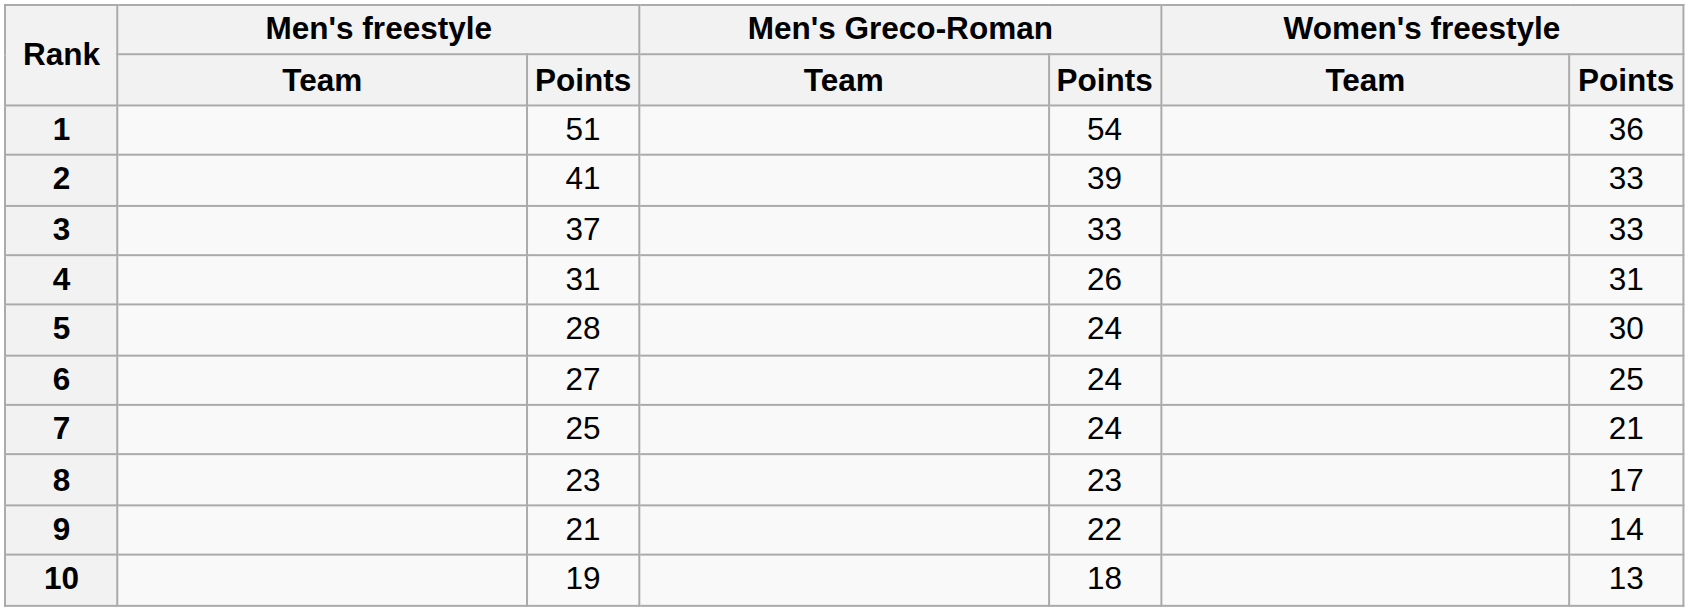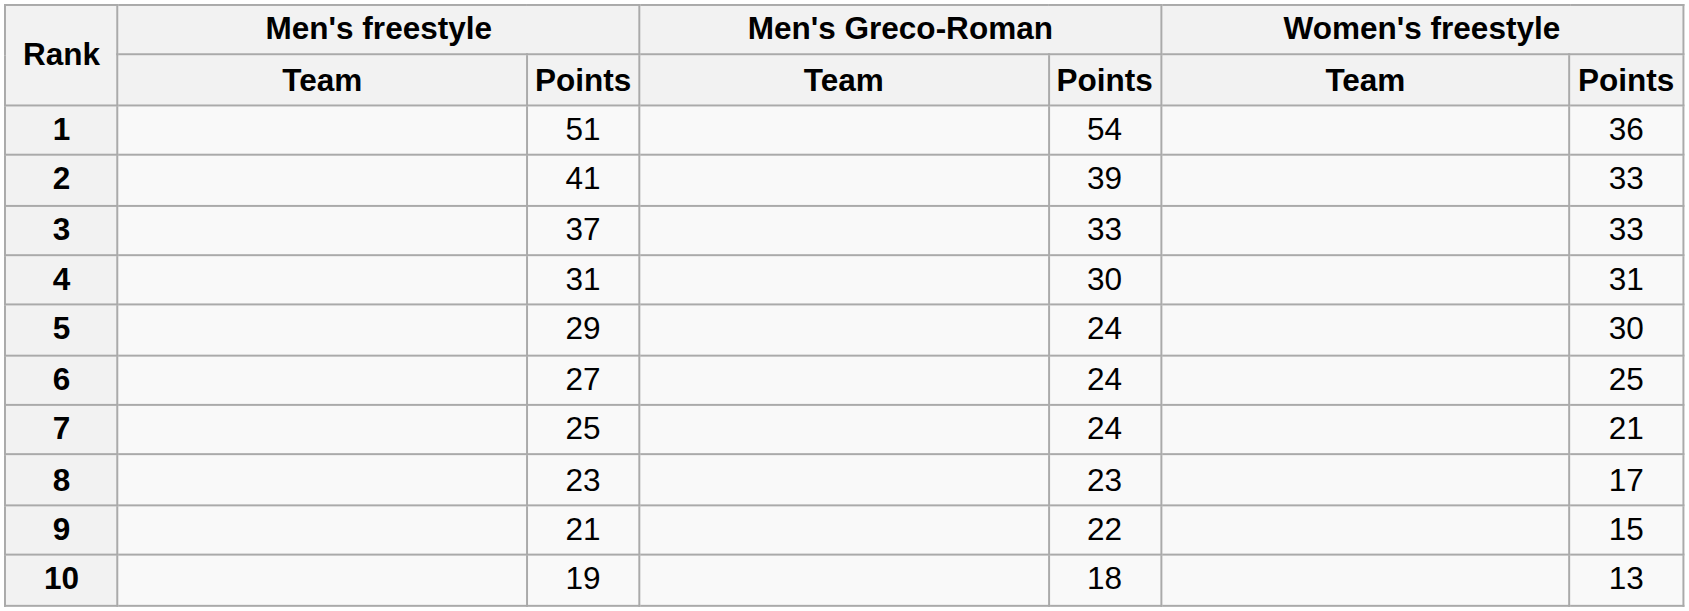4 | Men's Greco-Roman / Points: 26 -> 30
5 | Men's freestyle / Points: 28 -> 29
9 | Women's freestyle / Points: 14 -> 15
